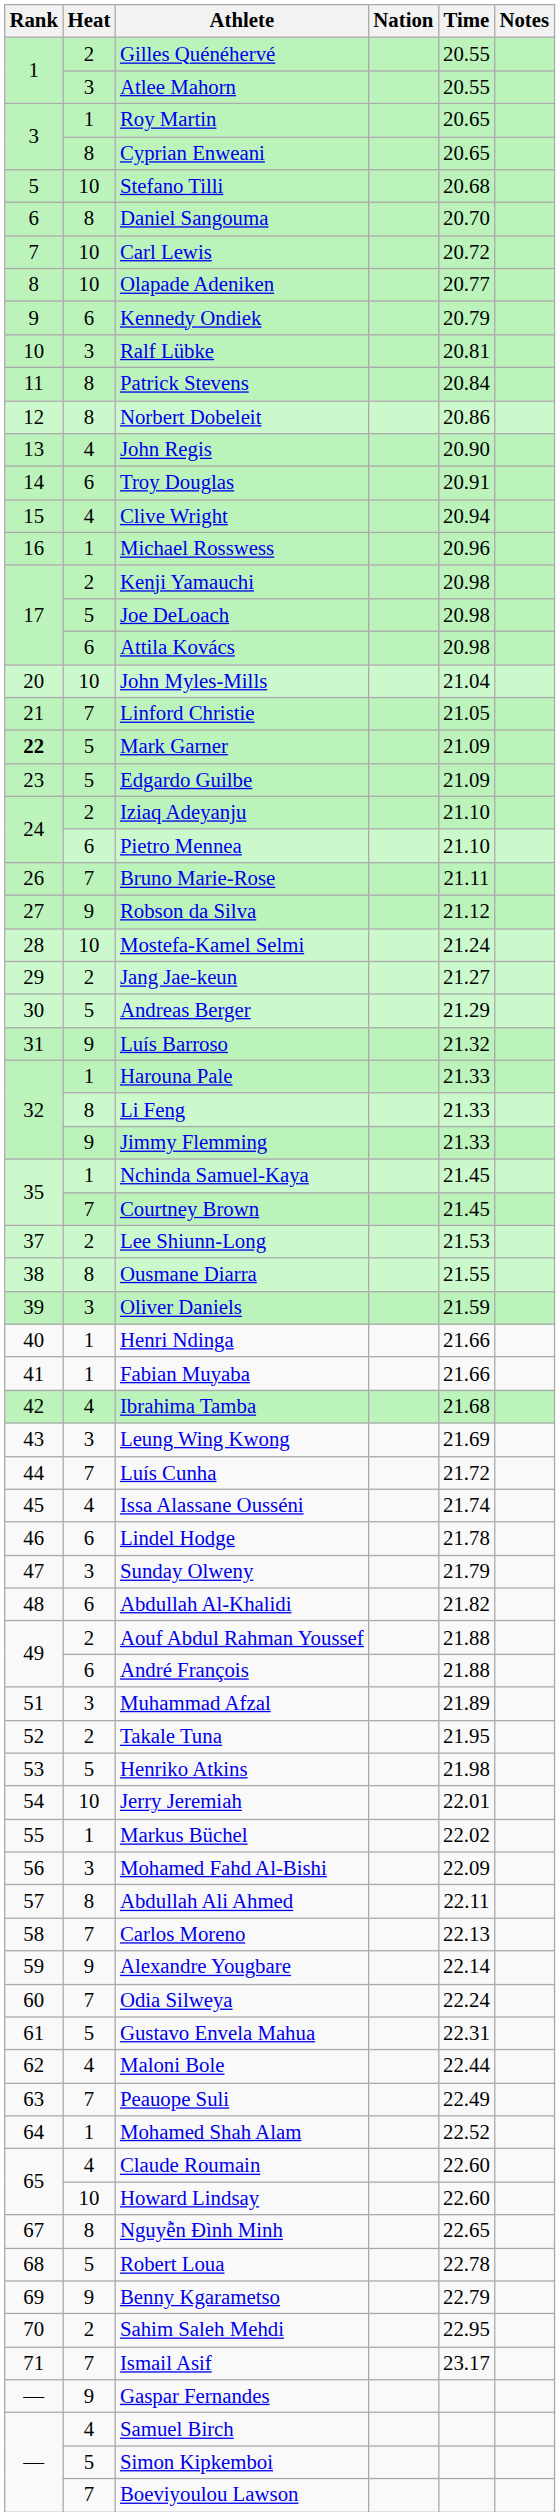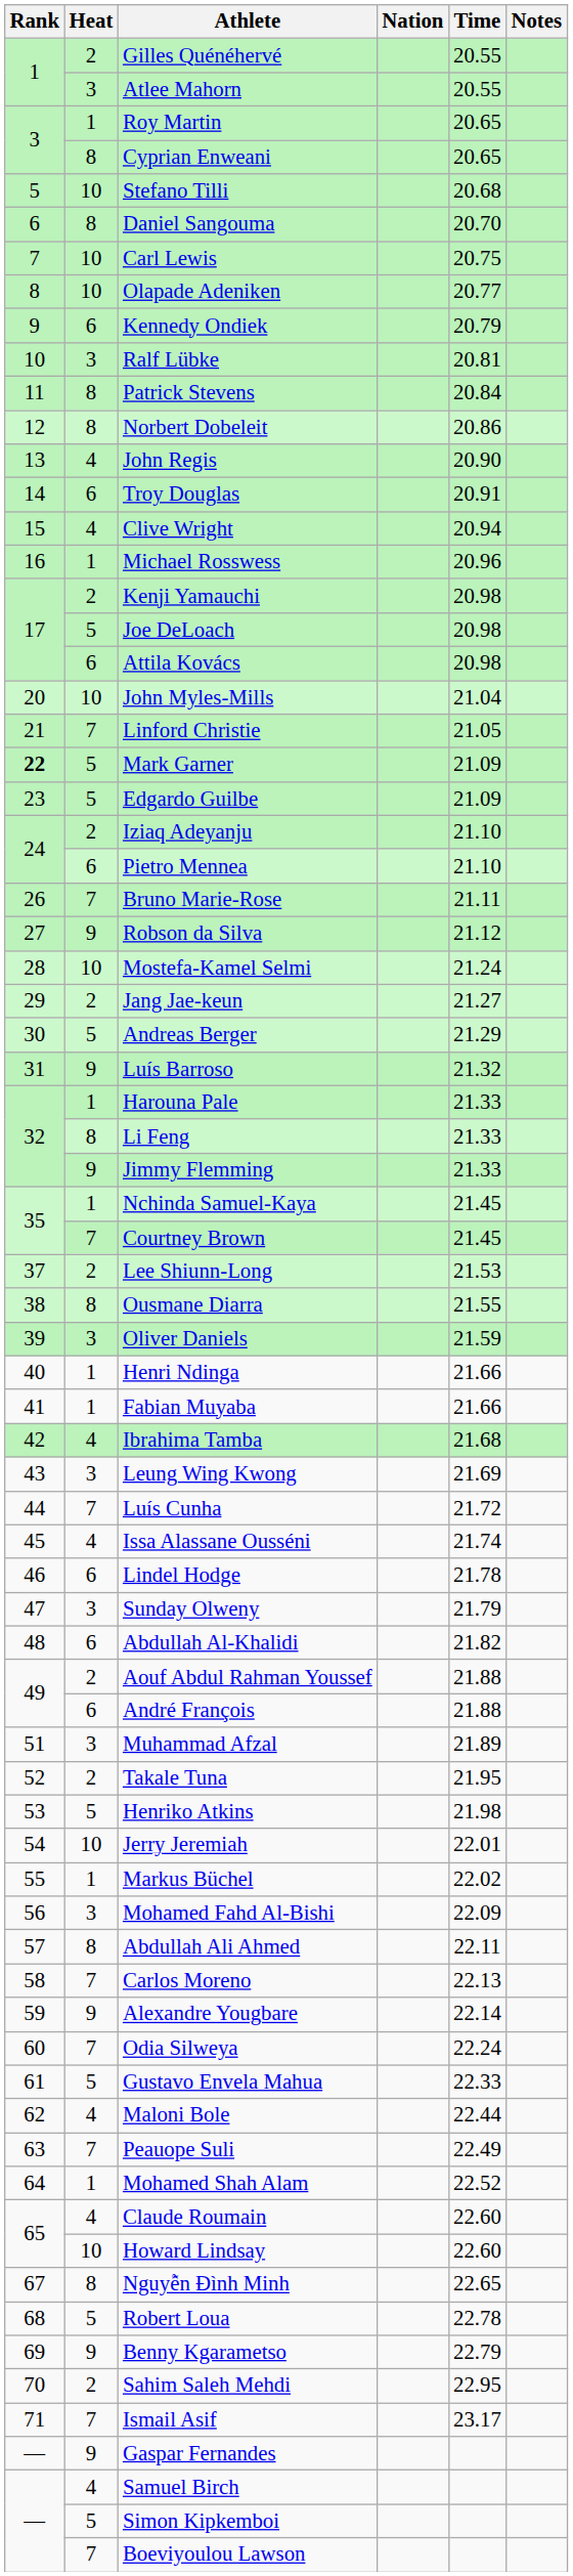Carl Lewis | Time: 20.72 -> 20.75
Gustavo Envela Mahua | Time: 22.31 -> 22.33
